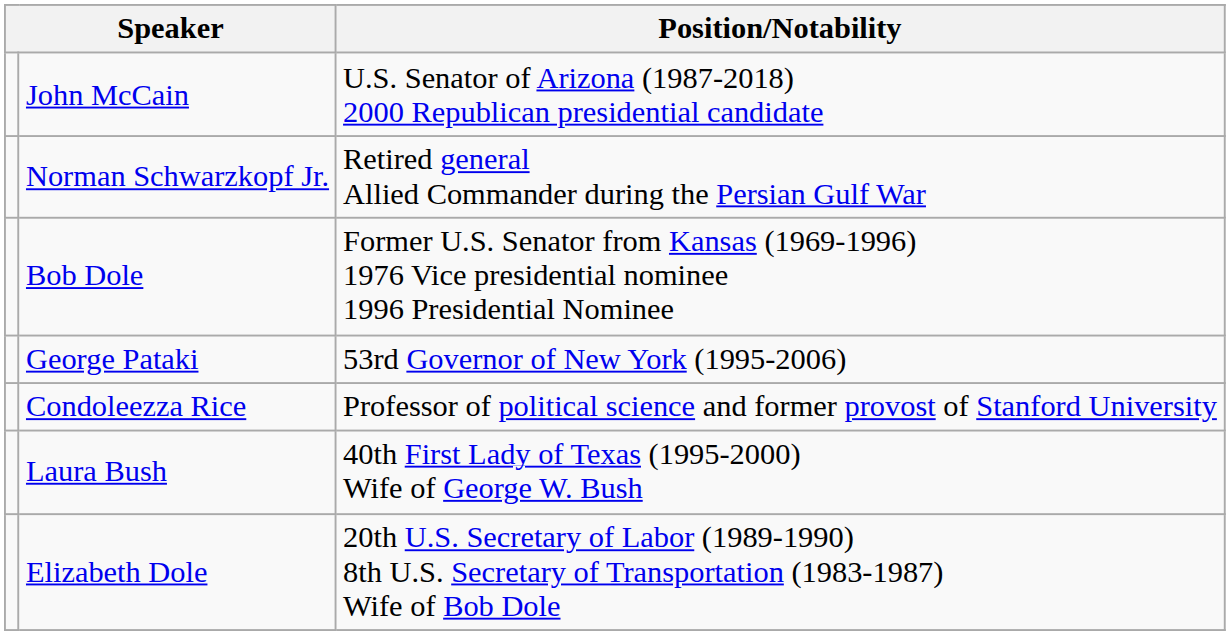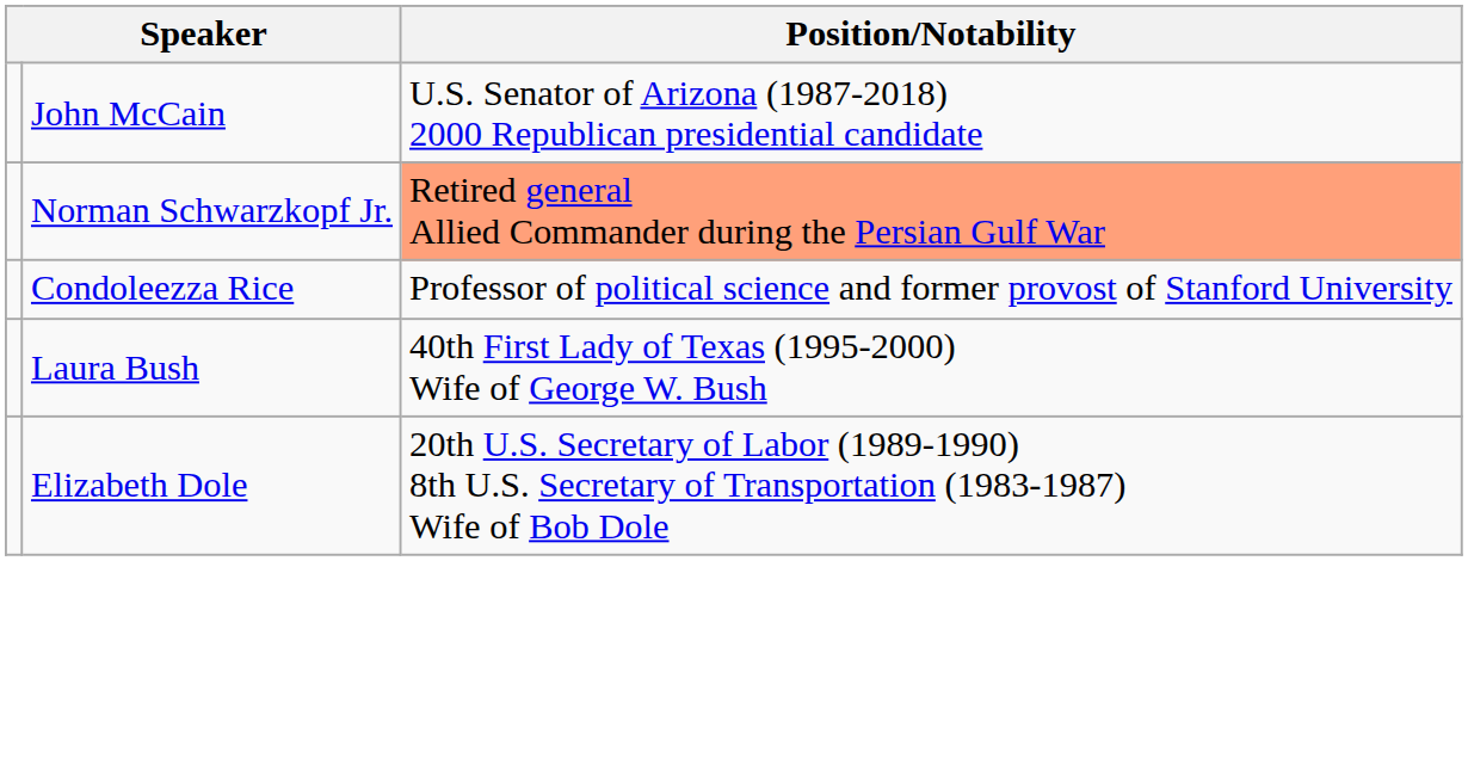Norman Schwarzkopf Jr. | Position/Notability: no background -> lightsalmon background
- row: Bob Dole | Former U.S. Senator from Kansas (1969-1996) 1976 Vice presidential nominee 1996 Presidential Nominee
- row: George Pataki | 53rd Governor of New York (1995-2006)
